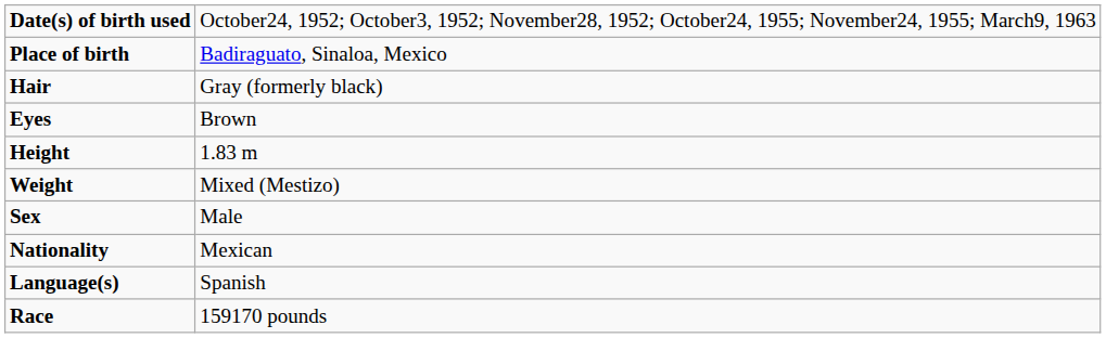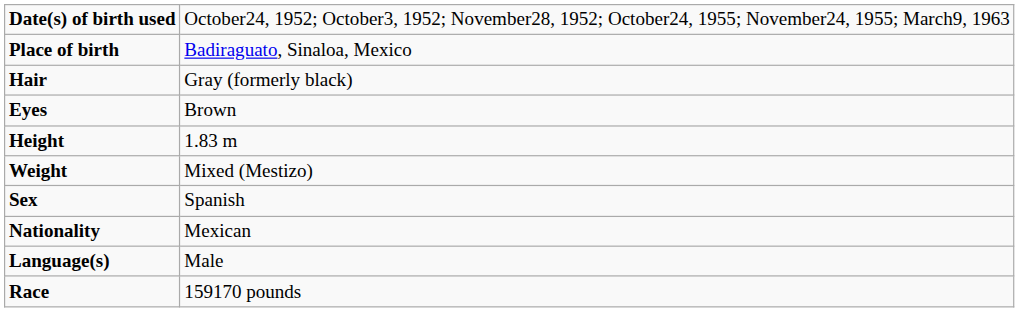Sex | column 2: Male -> Spanish
Language(s) | column 2: Spanish -> Male
